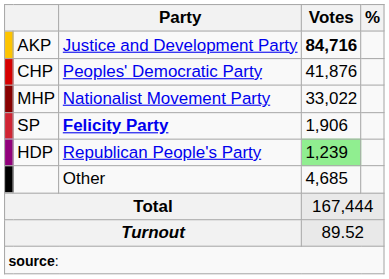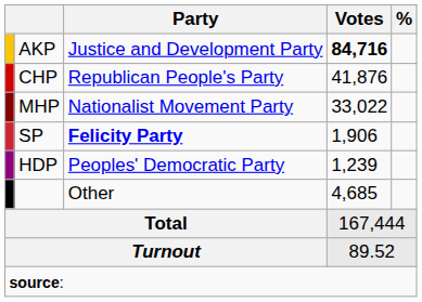CHP | Party: Peoples' Democratic Party -> Republican People's Party
HDP | Party: Republican People's Party -> Peoples' Democratic Party
HDP | Votes: lightgreen background -> no background
